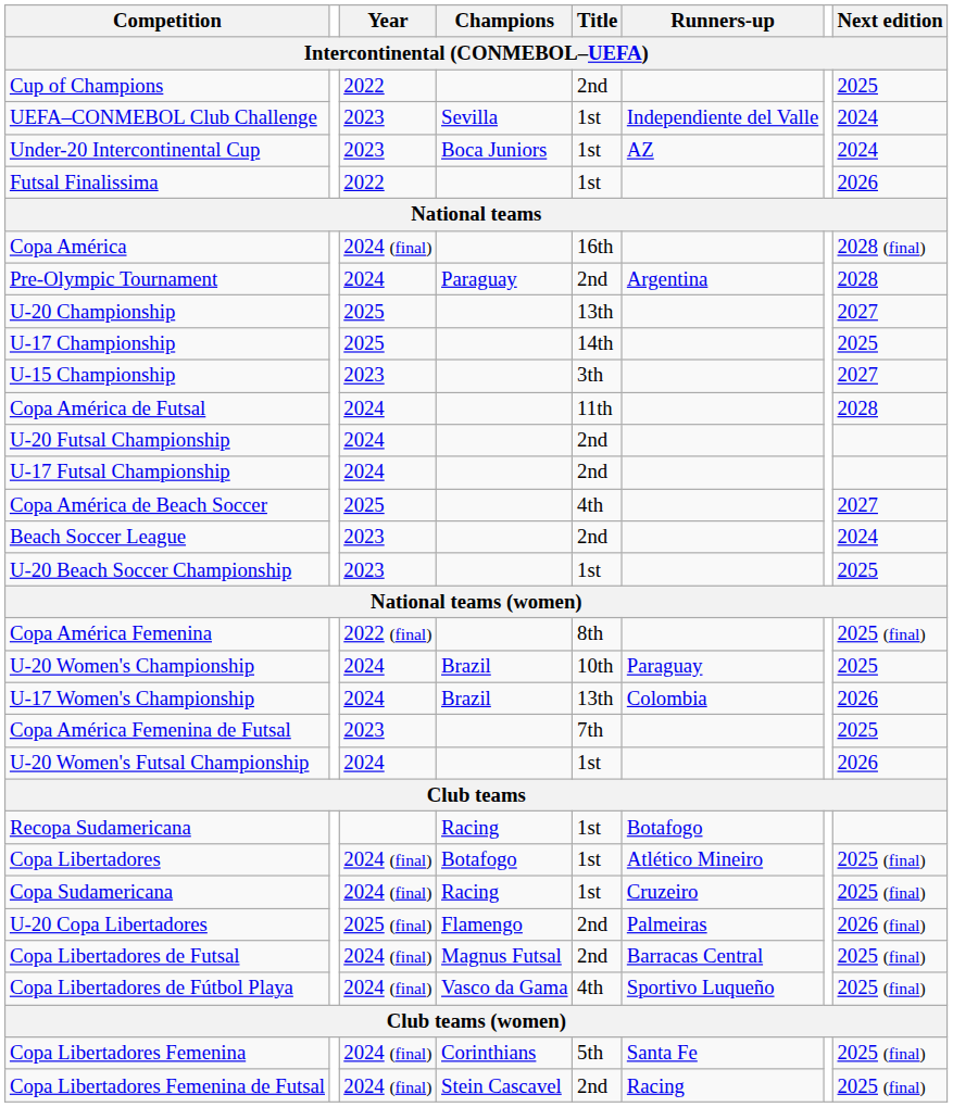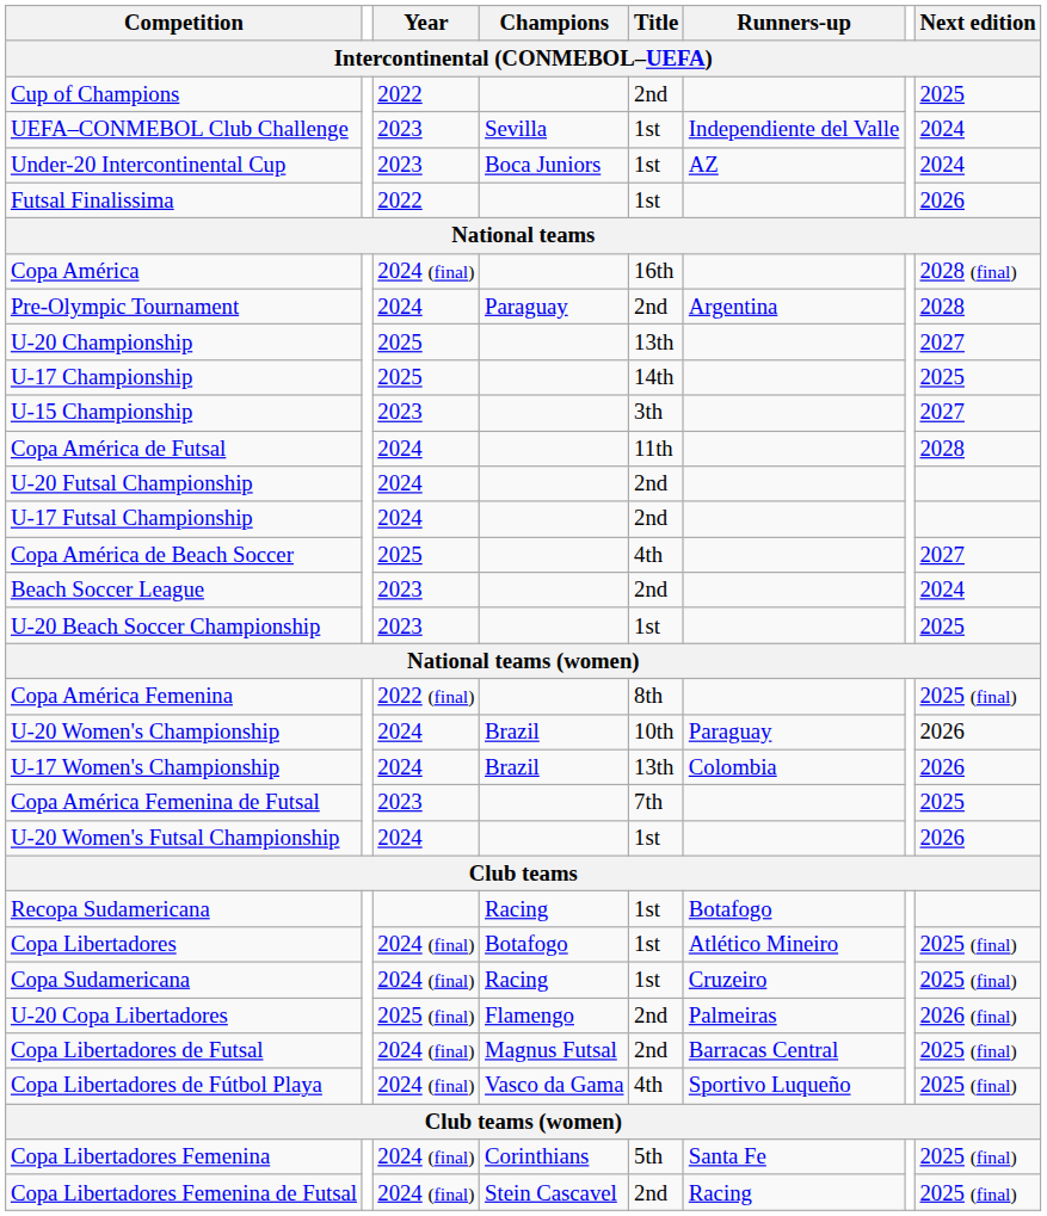U-20 Women's Championship | Next edition / Intercontinental (CONMEBOL–UEFA): 2025 -> 2026
